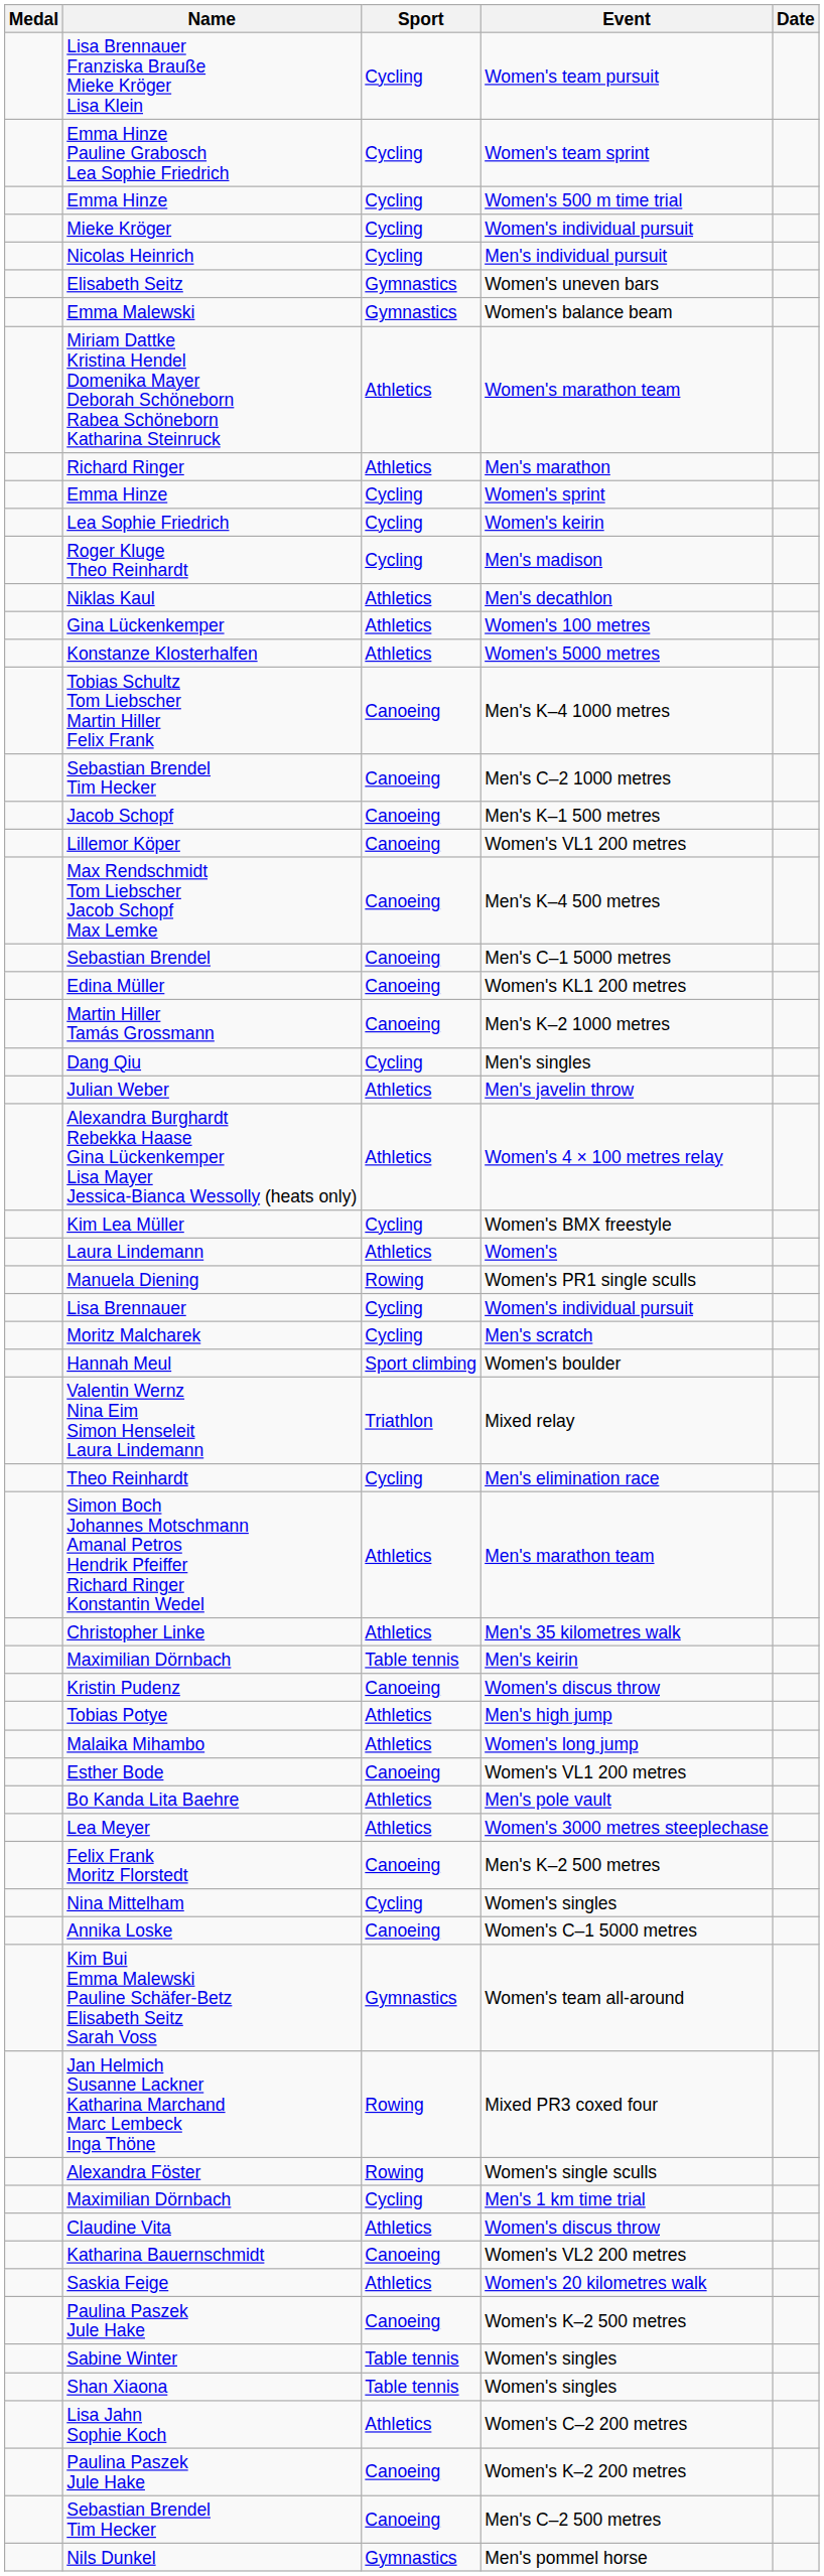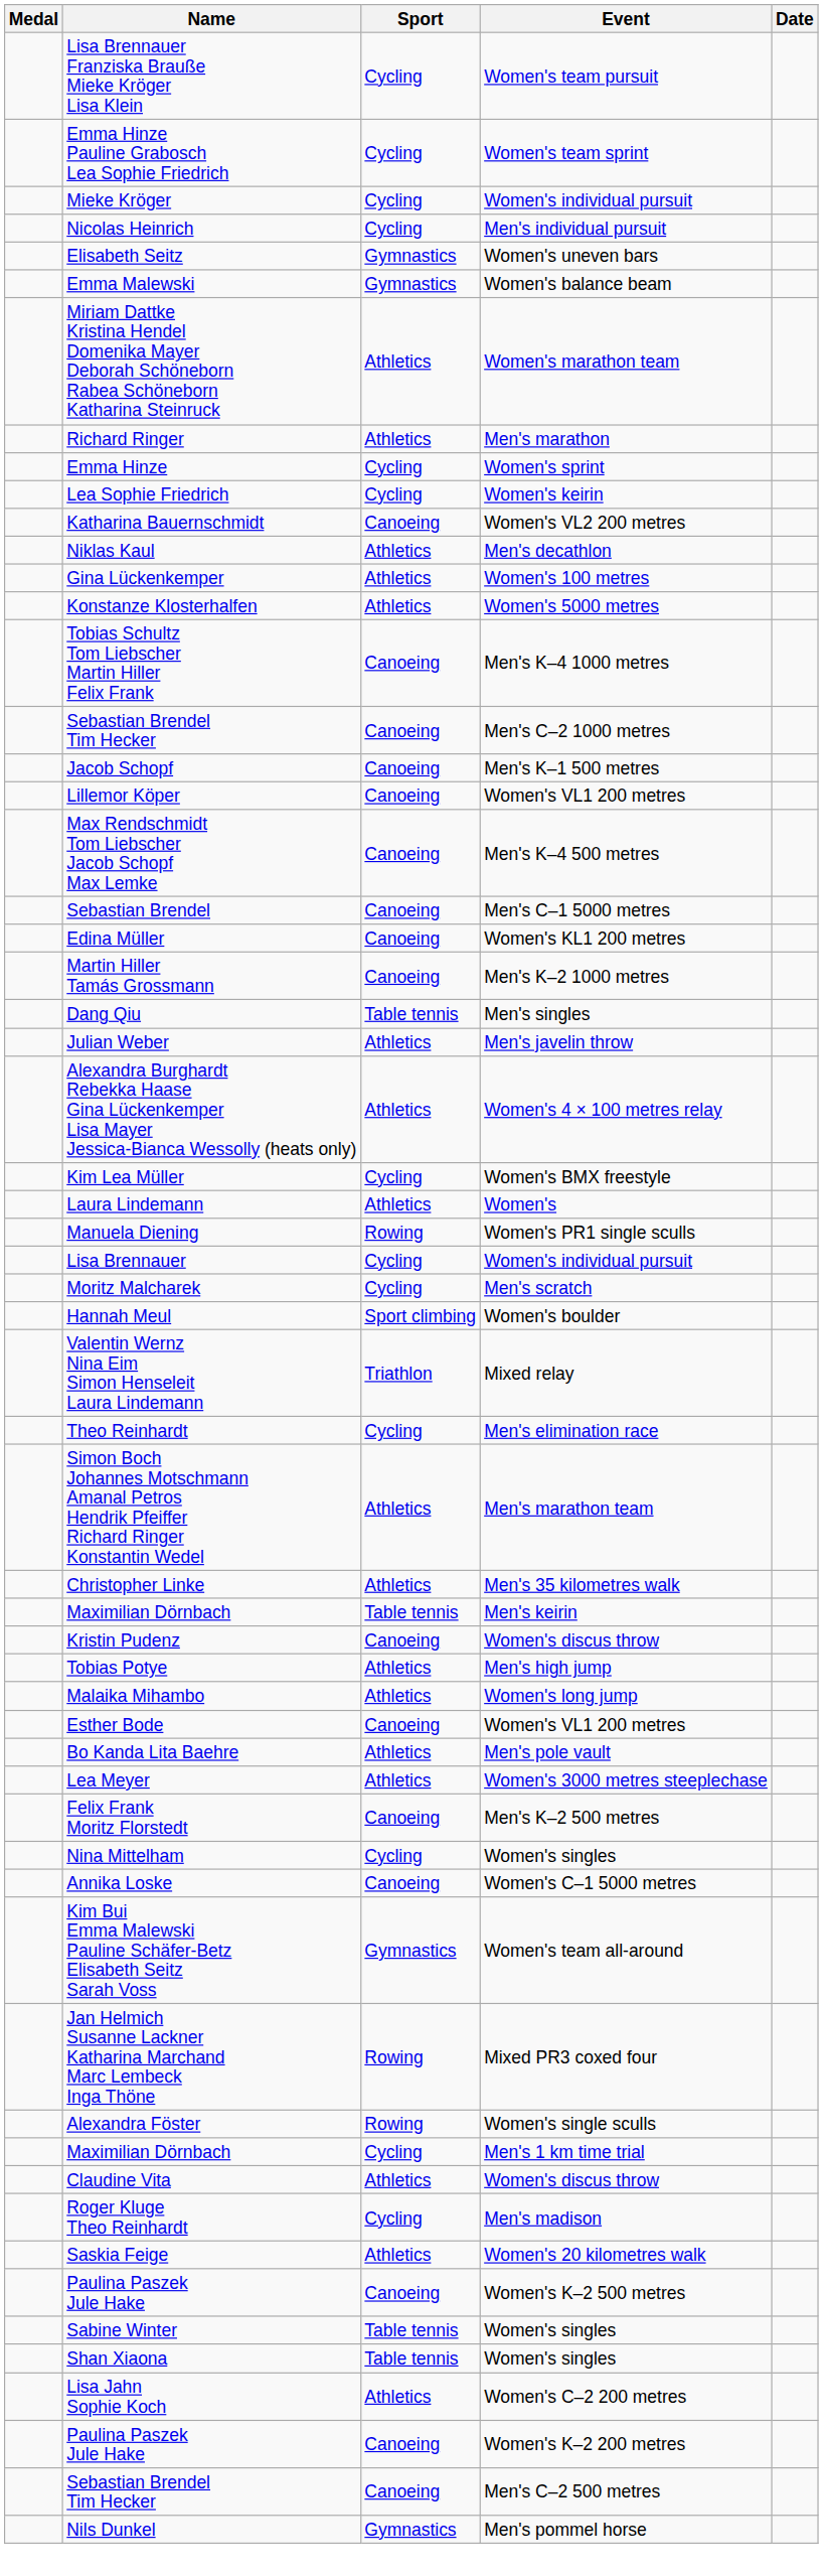- row: Emma Hinze | Cycling | Women's 500 m time trial
rows swapped: Roger Kluge Theo Reinhardt <-> Katharina Bauernschmidt
Dang Qiu | Sport: Cycling -> Table tennis
